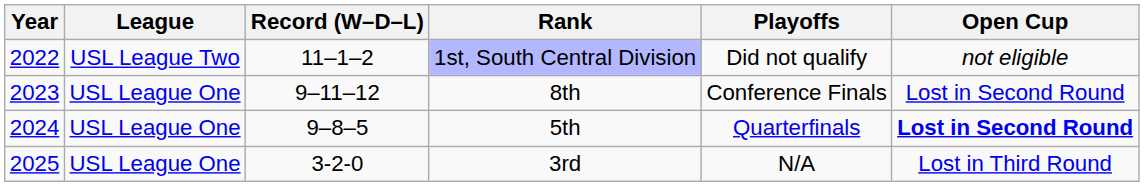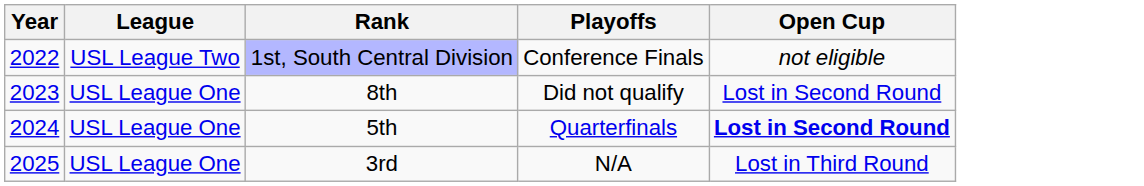- column: Record (W–D–L) | 11–1–2 | 9–11–12 | 9–8–5 | 3-2-0
1st, South Central Division | Playoffs: Did not qualify -> Conference Finals
8th | Playoffs: Conference Finals -> Did not qualify
